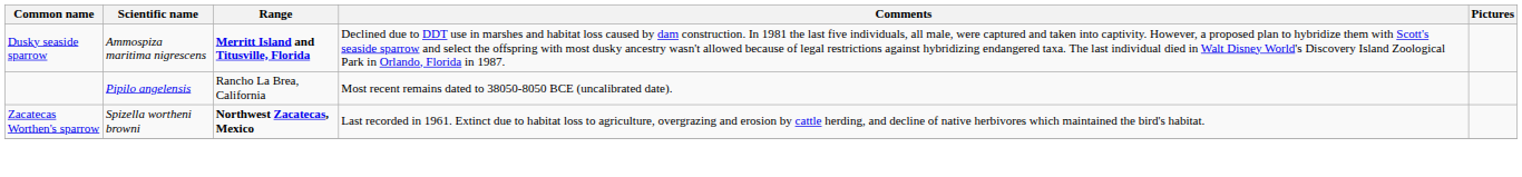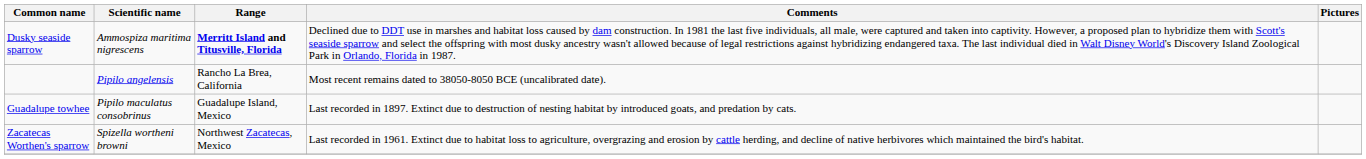+ row: Guadalupe towhee | Pipilo maculatus consobrinus | Guadalupe Island, Mexico | Last recorded in 1897. Extinct due to destruction of nesting habitat by introduced goats, and predation by cats.
Zacatecas Worthen's sparrow | Range: bold -> normal
